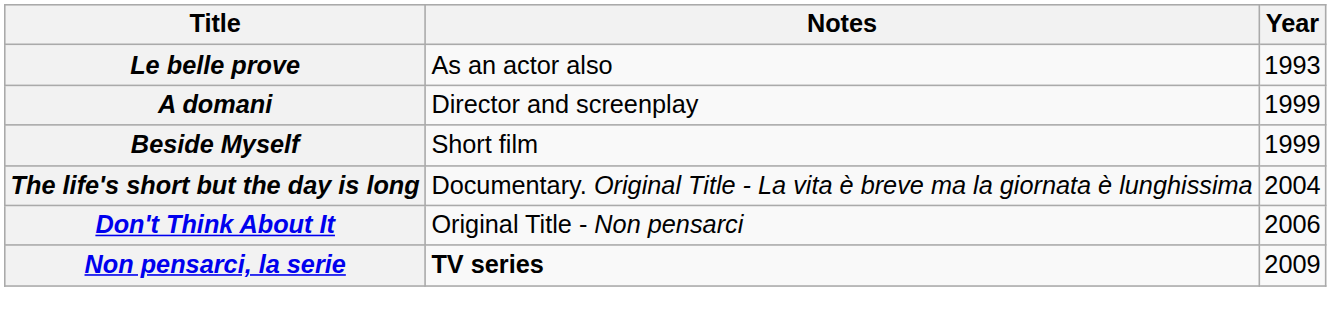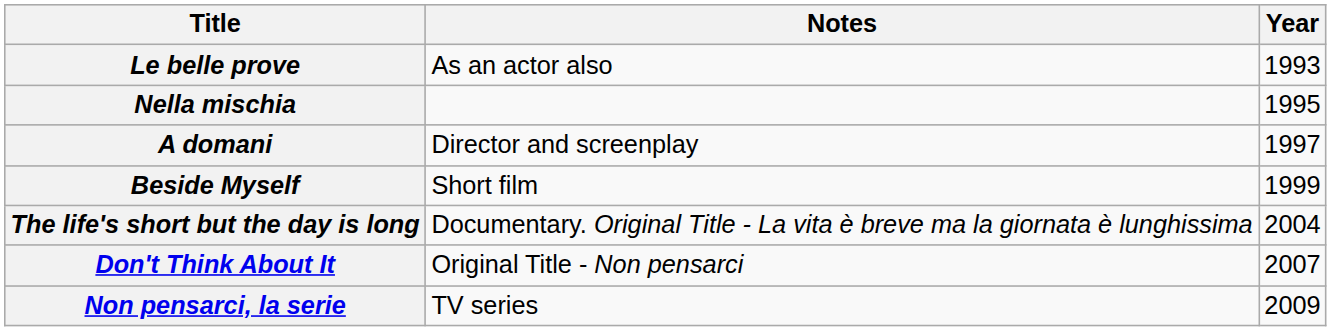+ row: Nella mischia | 1995
A domani | Year: 1999 -> 1997
Don't Think About It | Year: 2006 -> 2007
Non pensarci, la serie | Notes: bold -> normal
